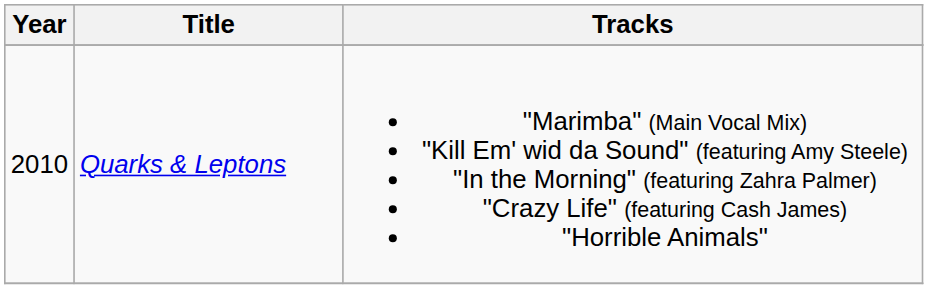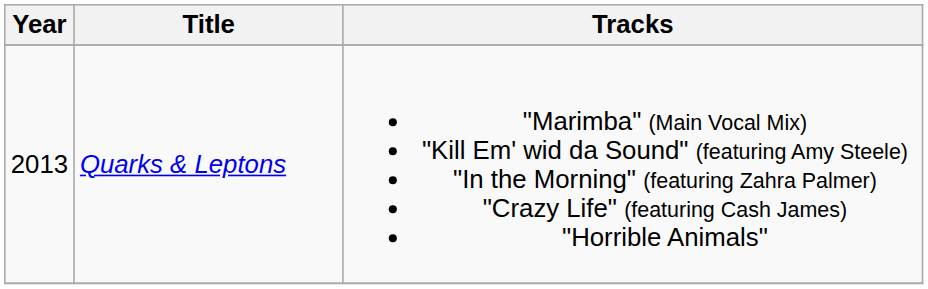Quarks & Leptons | Year: 2010 -> 2013
